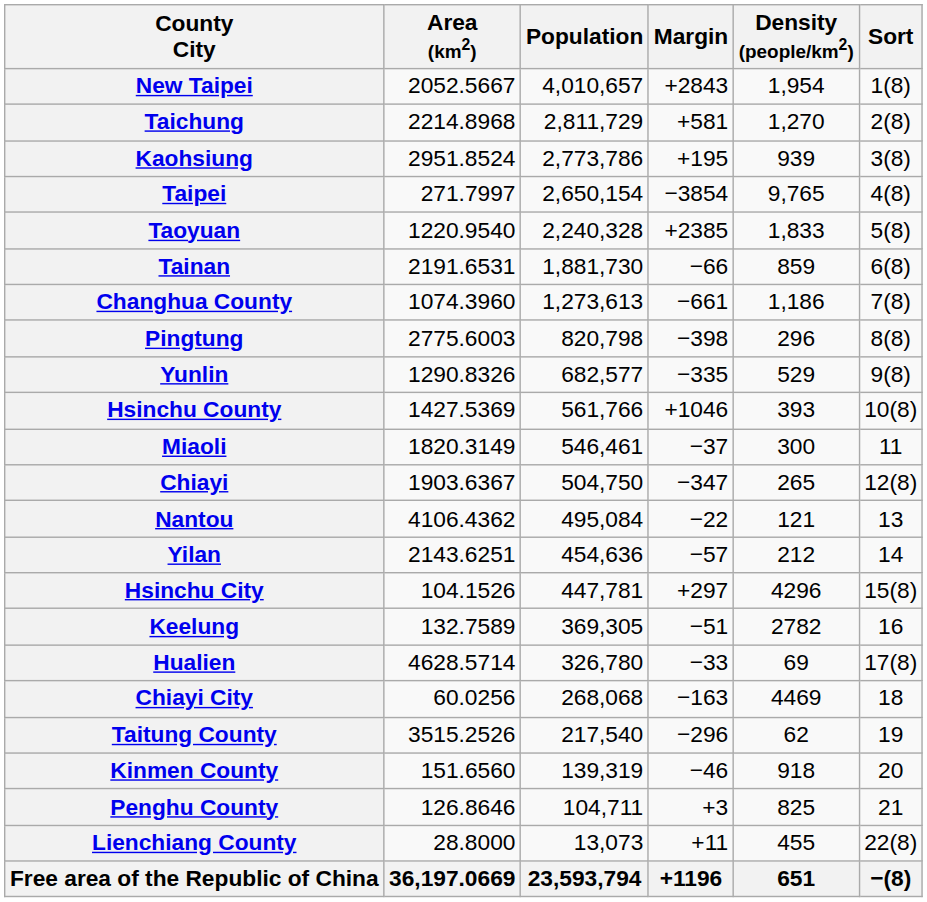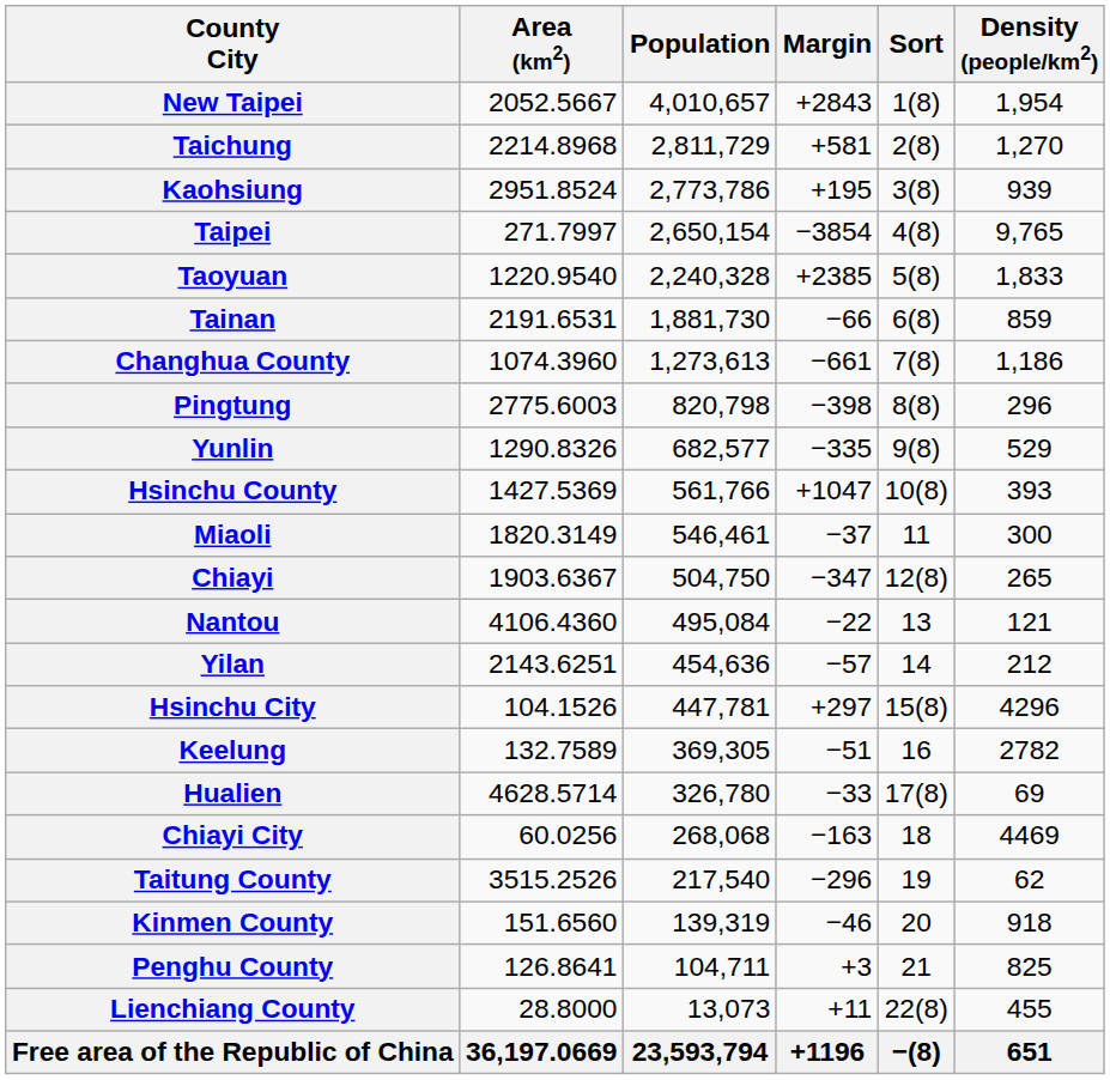columns swapped: Density (people/km2) <-> Sort
Hsinchu County | Margin: +1046 -> +1047
Nantou | Area (km2): 4106.4362 -> 4106.4360
Penghu County | Area (km2): 126.8646 -> 126.8641
